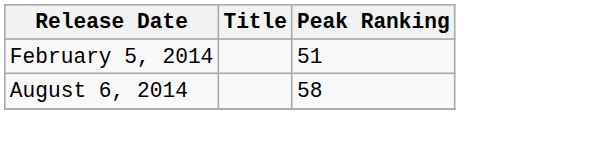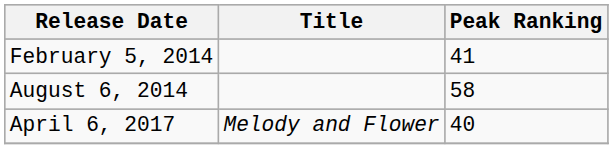February 5, 2014 | Peak Ranking: 51 -> 41
+ row: April 6, 2017 | Melody and Flower | 40
